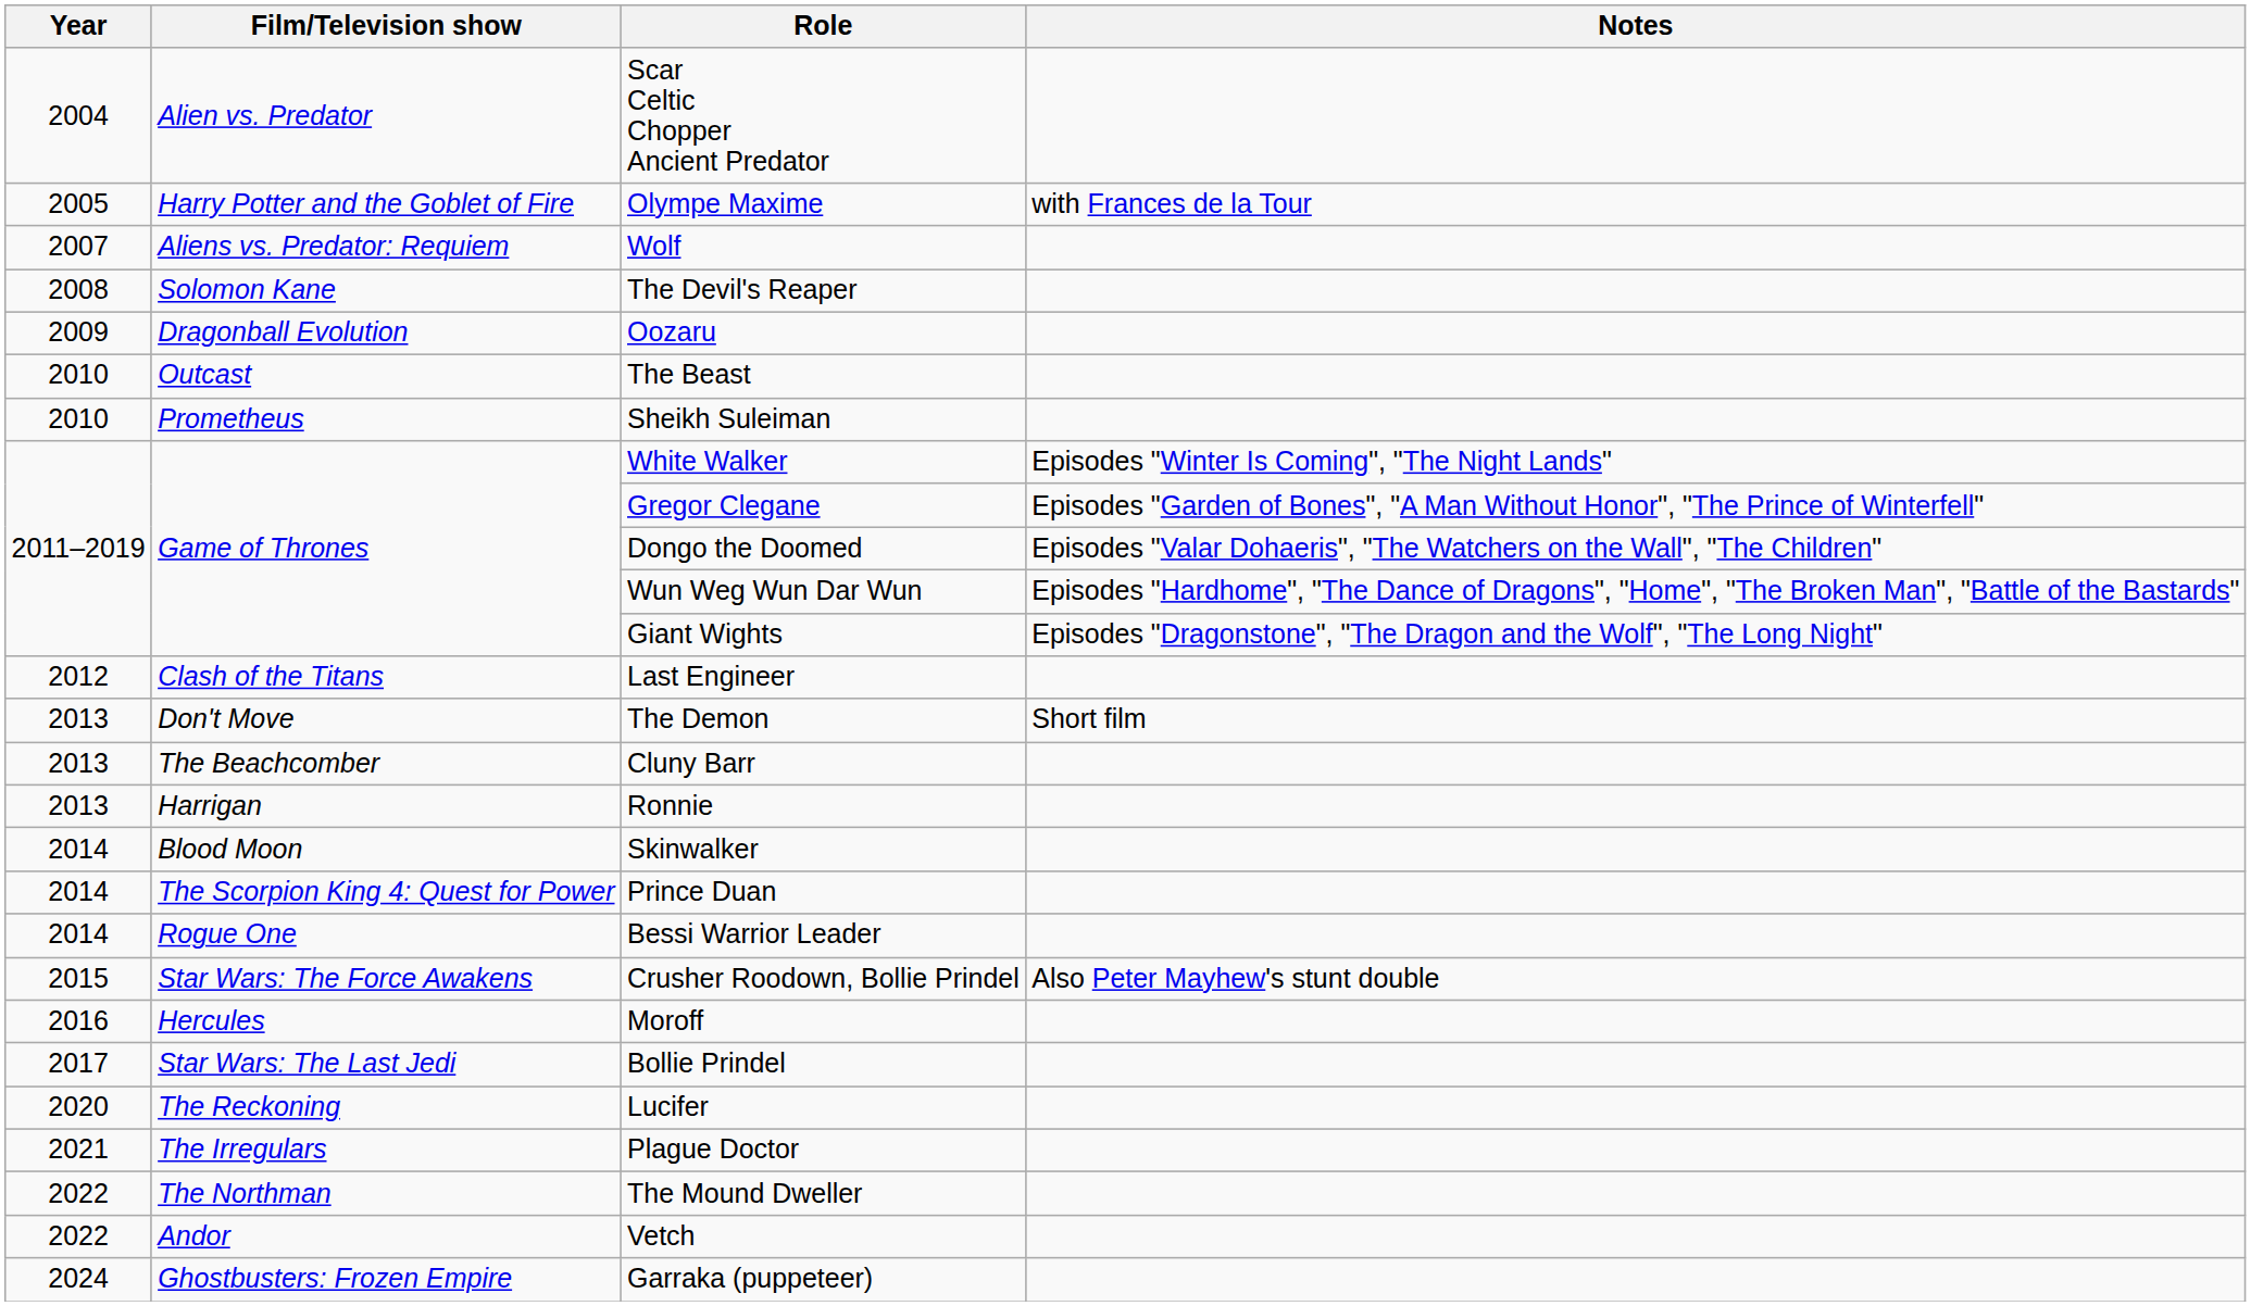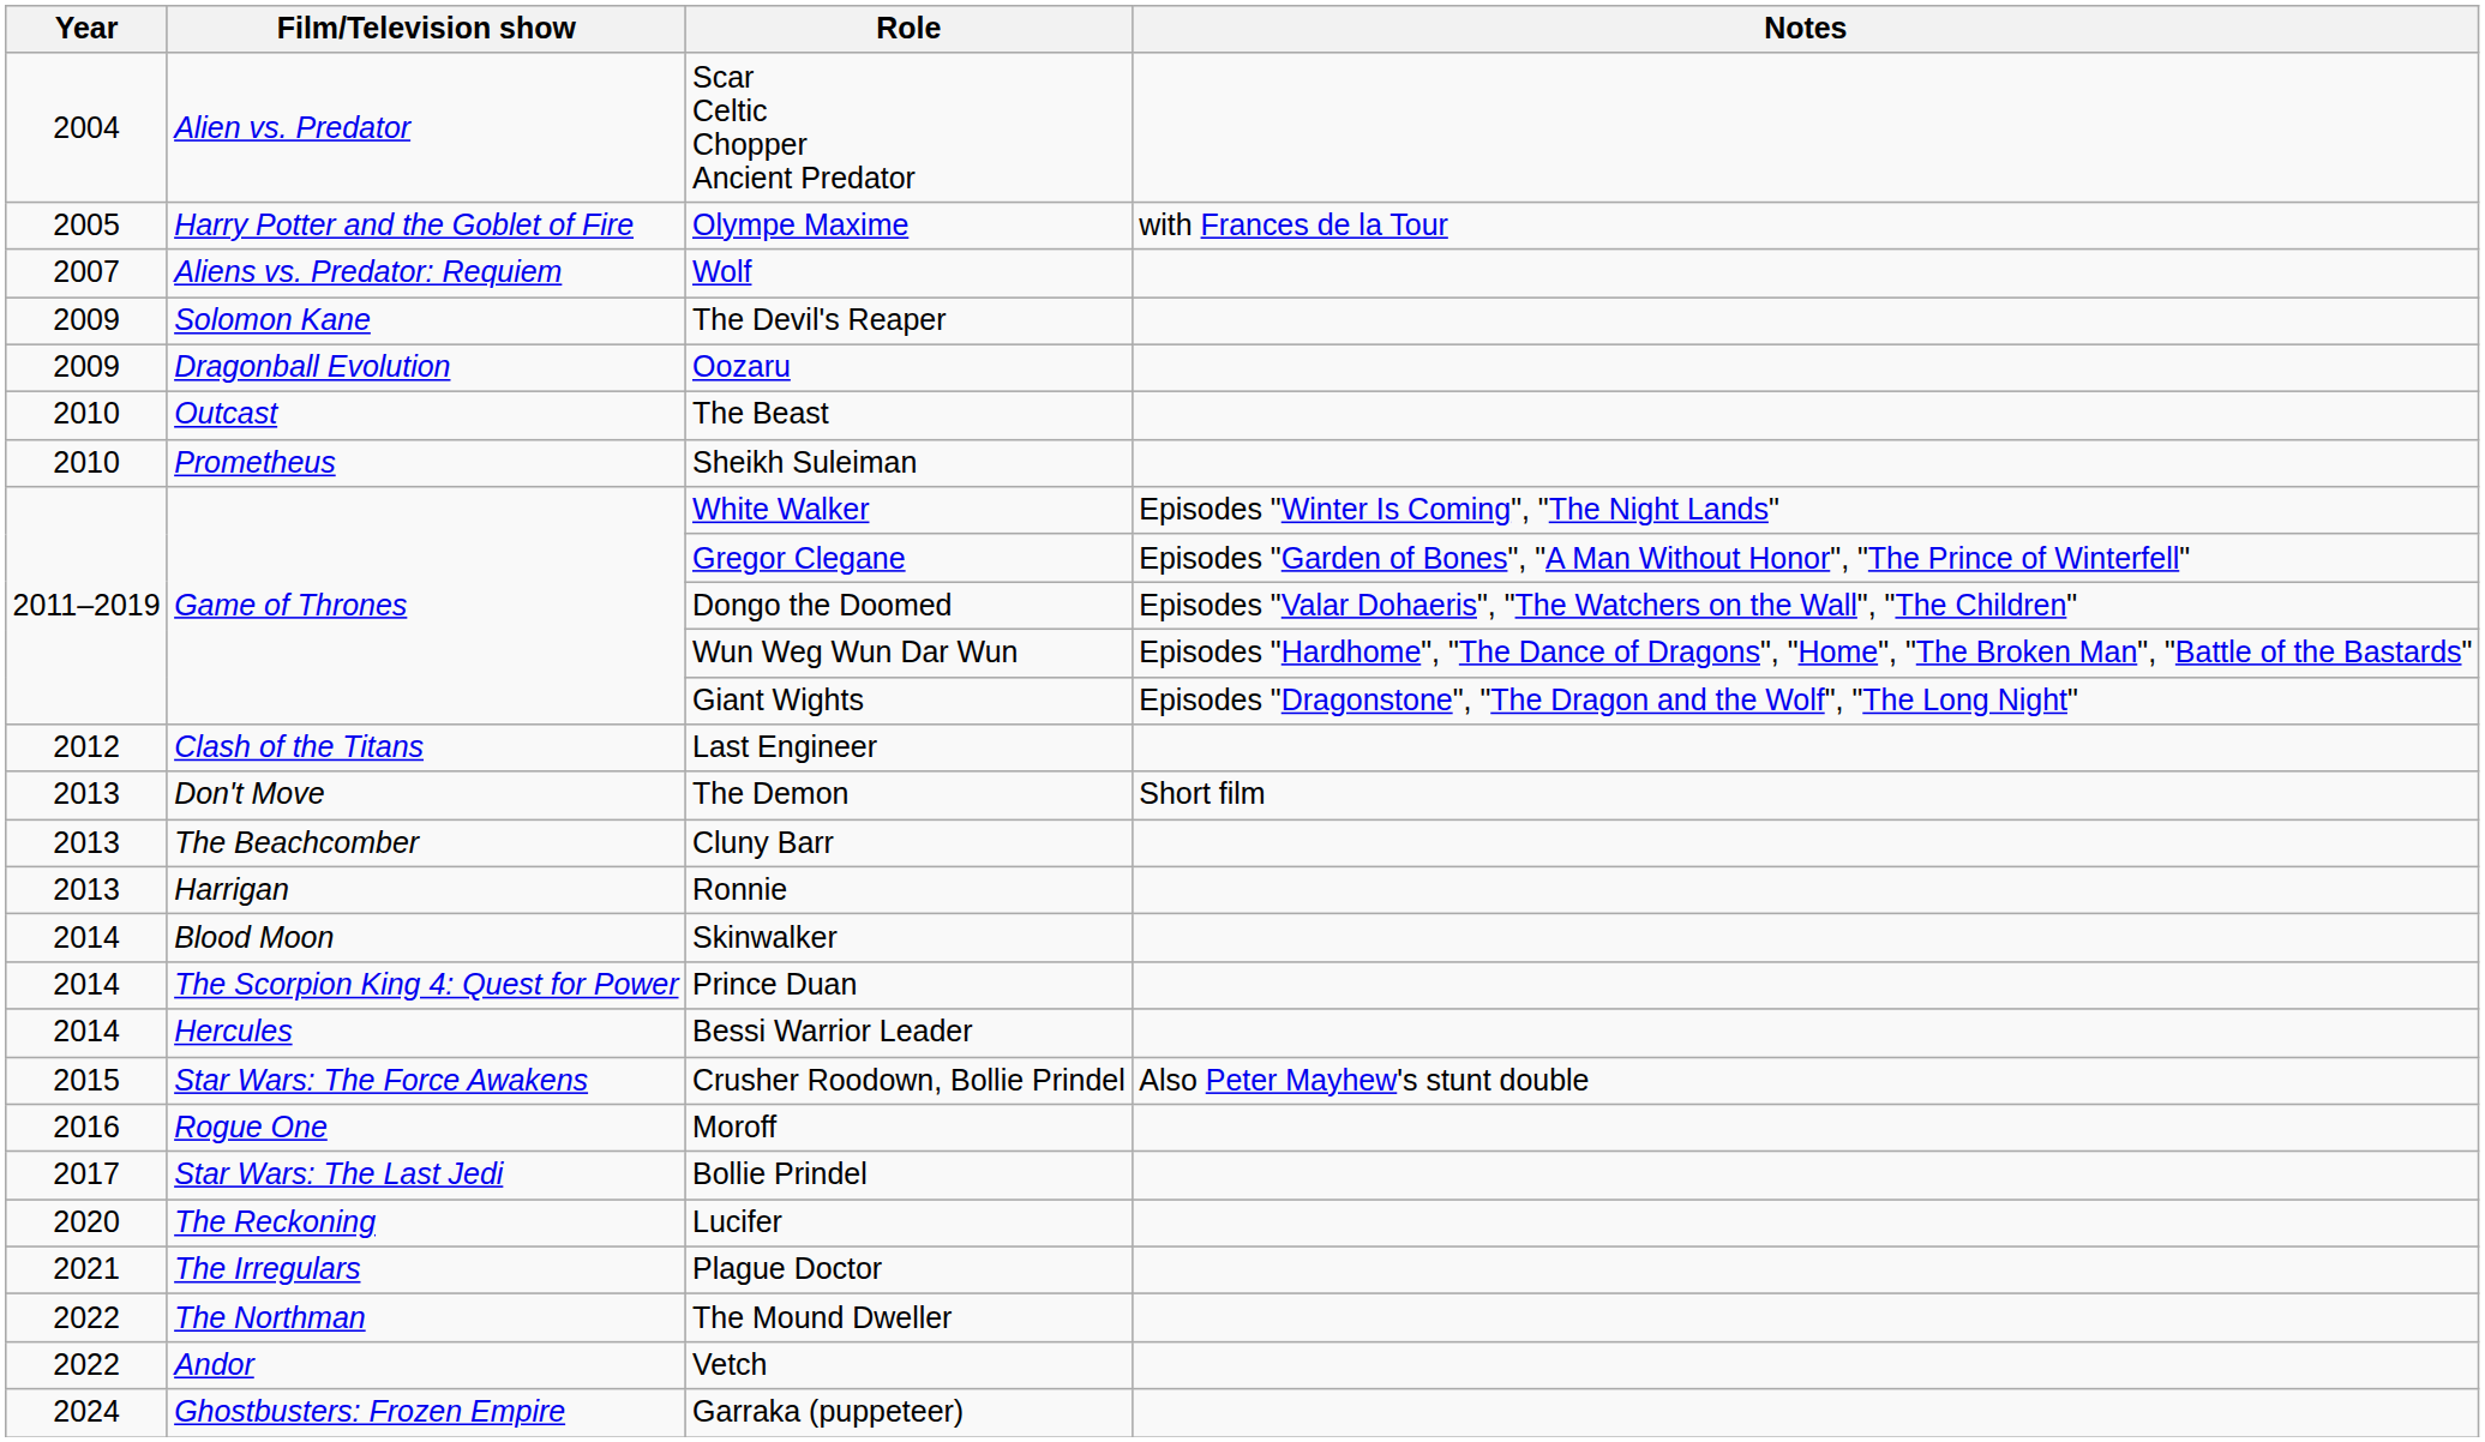The Devil's Reaper | Year: 2008 -> 2009
Bessi Warrior Leader | Film/Television show: Rogue One -> Hercules
Moroff | Film/Television show: Hercules -> Rogue One
